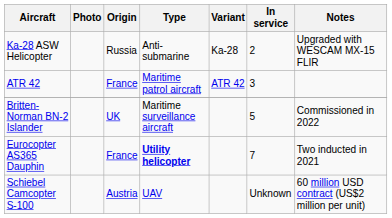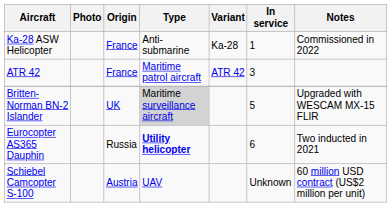Ka-28 ASW Helicopter | Origin: Russia -> France
Ka-28 ASW Helicopter | In service: 2 -> 1
Ka-28 ASW Helicopter | Notes: Upgraded with WESCAM MX-15 FLIR -> Commissioned in 2022
Britten-Norman BN-2 Islander | Type: no background -> lightgrey background
Britten-Norman BN-2 Islander | Notes: Commissioned in 2022 -> Upgraded with WESCAM MX-15 FLIR
Eurocopter AS365 Dauphin | Origin: France -> Russia
Eurocopter AS365 Dauphin | In service: 7 -> 6
